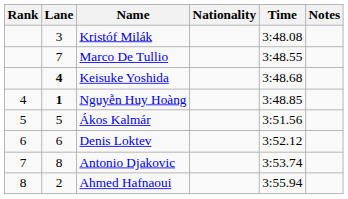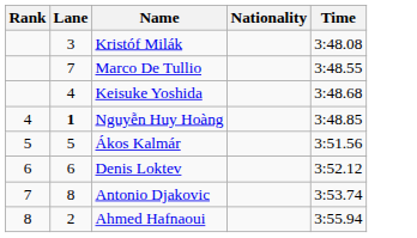- column: Notes
Keisuke Yoshida | Lane: bold -> normal
